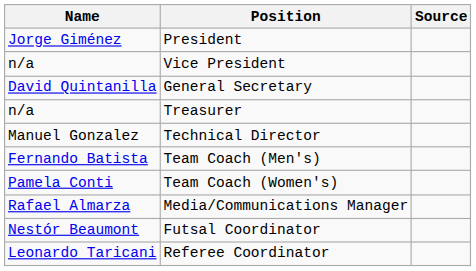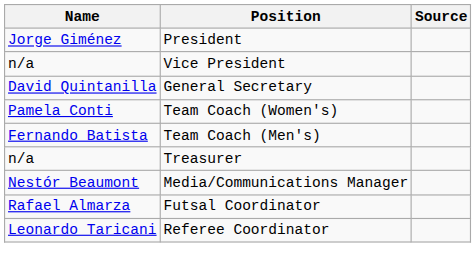rows swapped: Treasurer <-> Team Coach (Women's)
- row: Manuel Gonzalez | Technical Director
Media/Communications Manager | Name: Rafael Almarza -> Nestór Beaumont
Futsal Coordinator | Name: Nestór Beaumont -> Rafael Almarza
